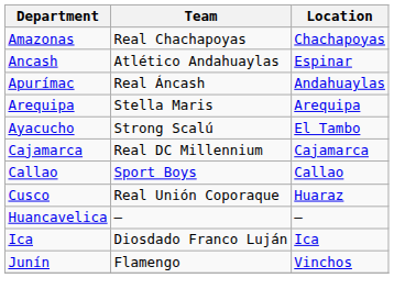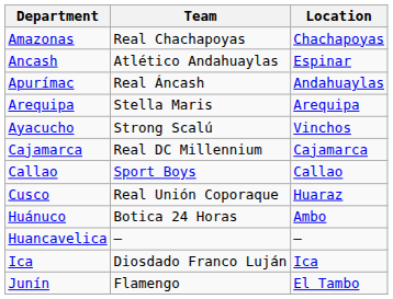Ayacucho | Location: El Tambo -> Vinchos
+ row: Huánuco | Botica 24 Horas | Ambo
Junín | Location: Vinchos -> El Tambo
